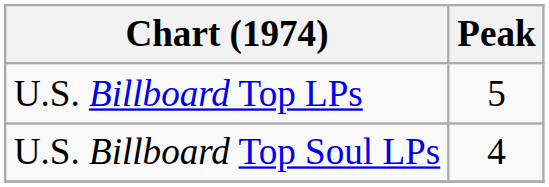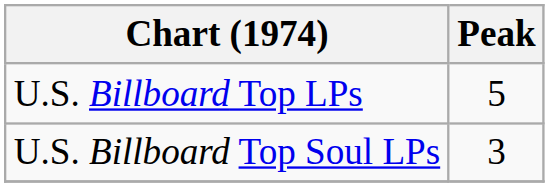U.S. Billboard Top Soul LPs | Peak: 4 -> 3
